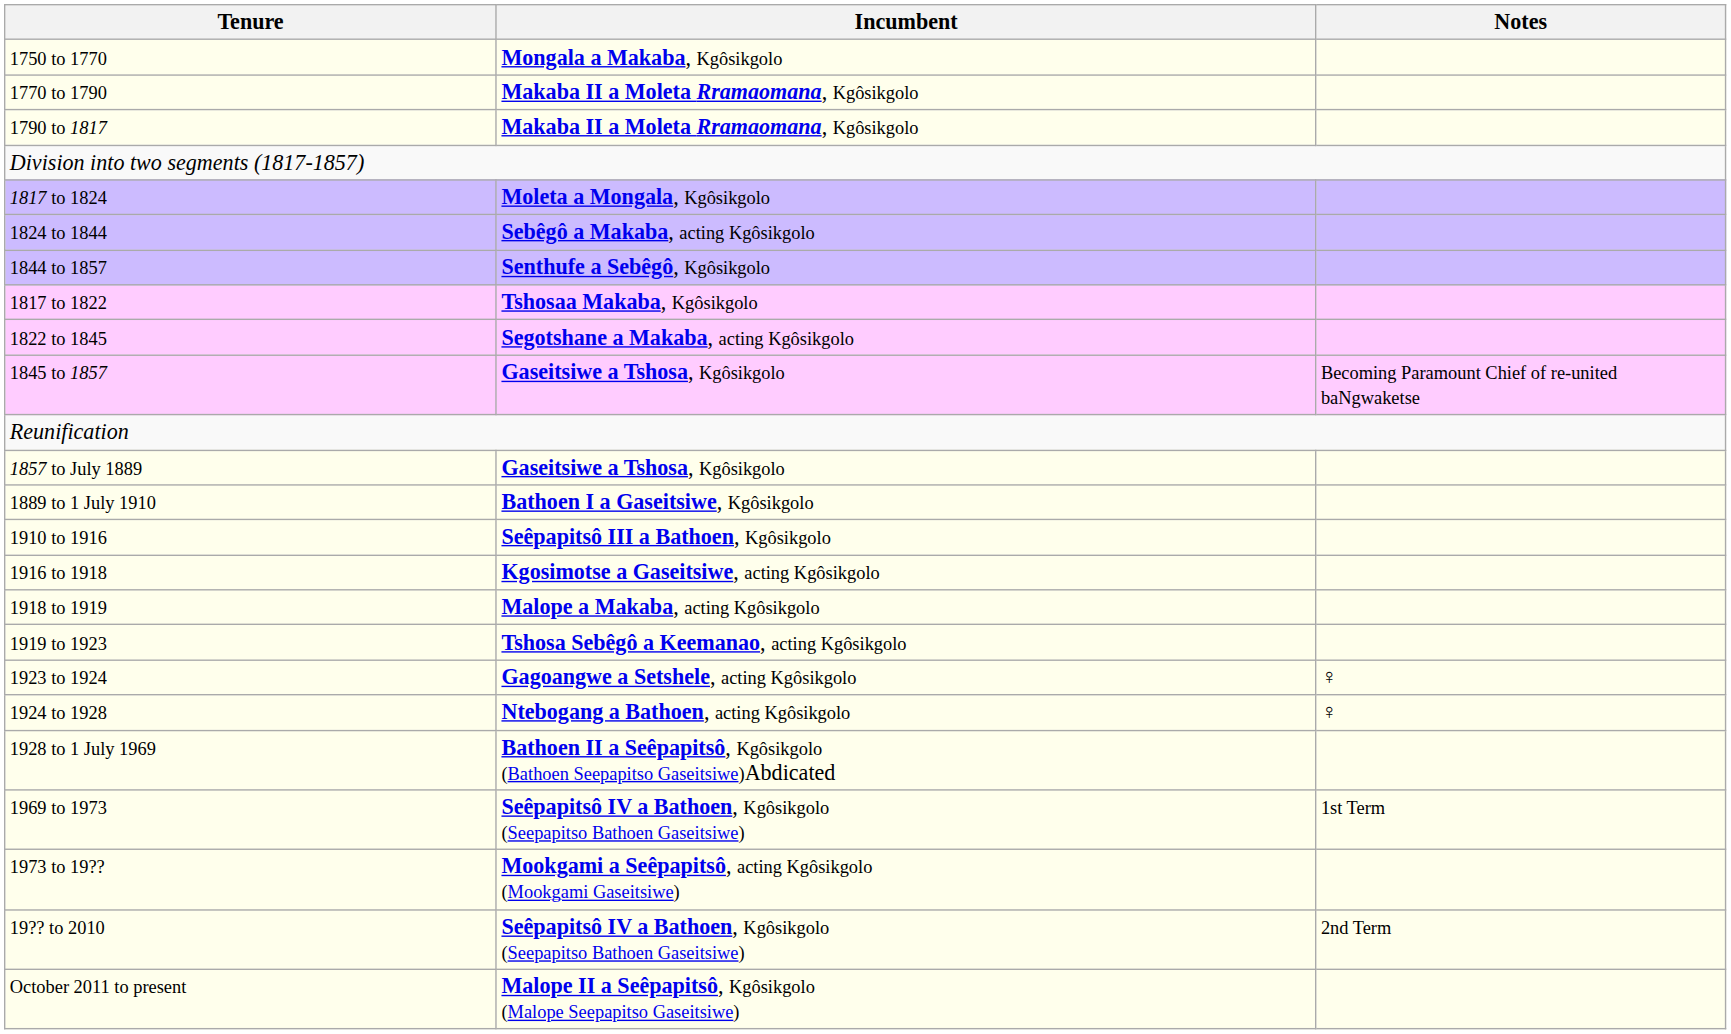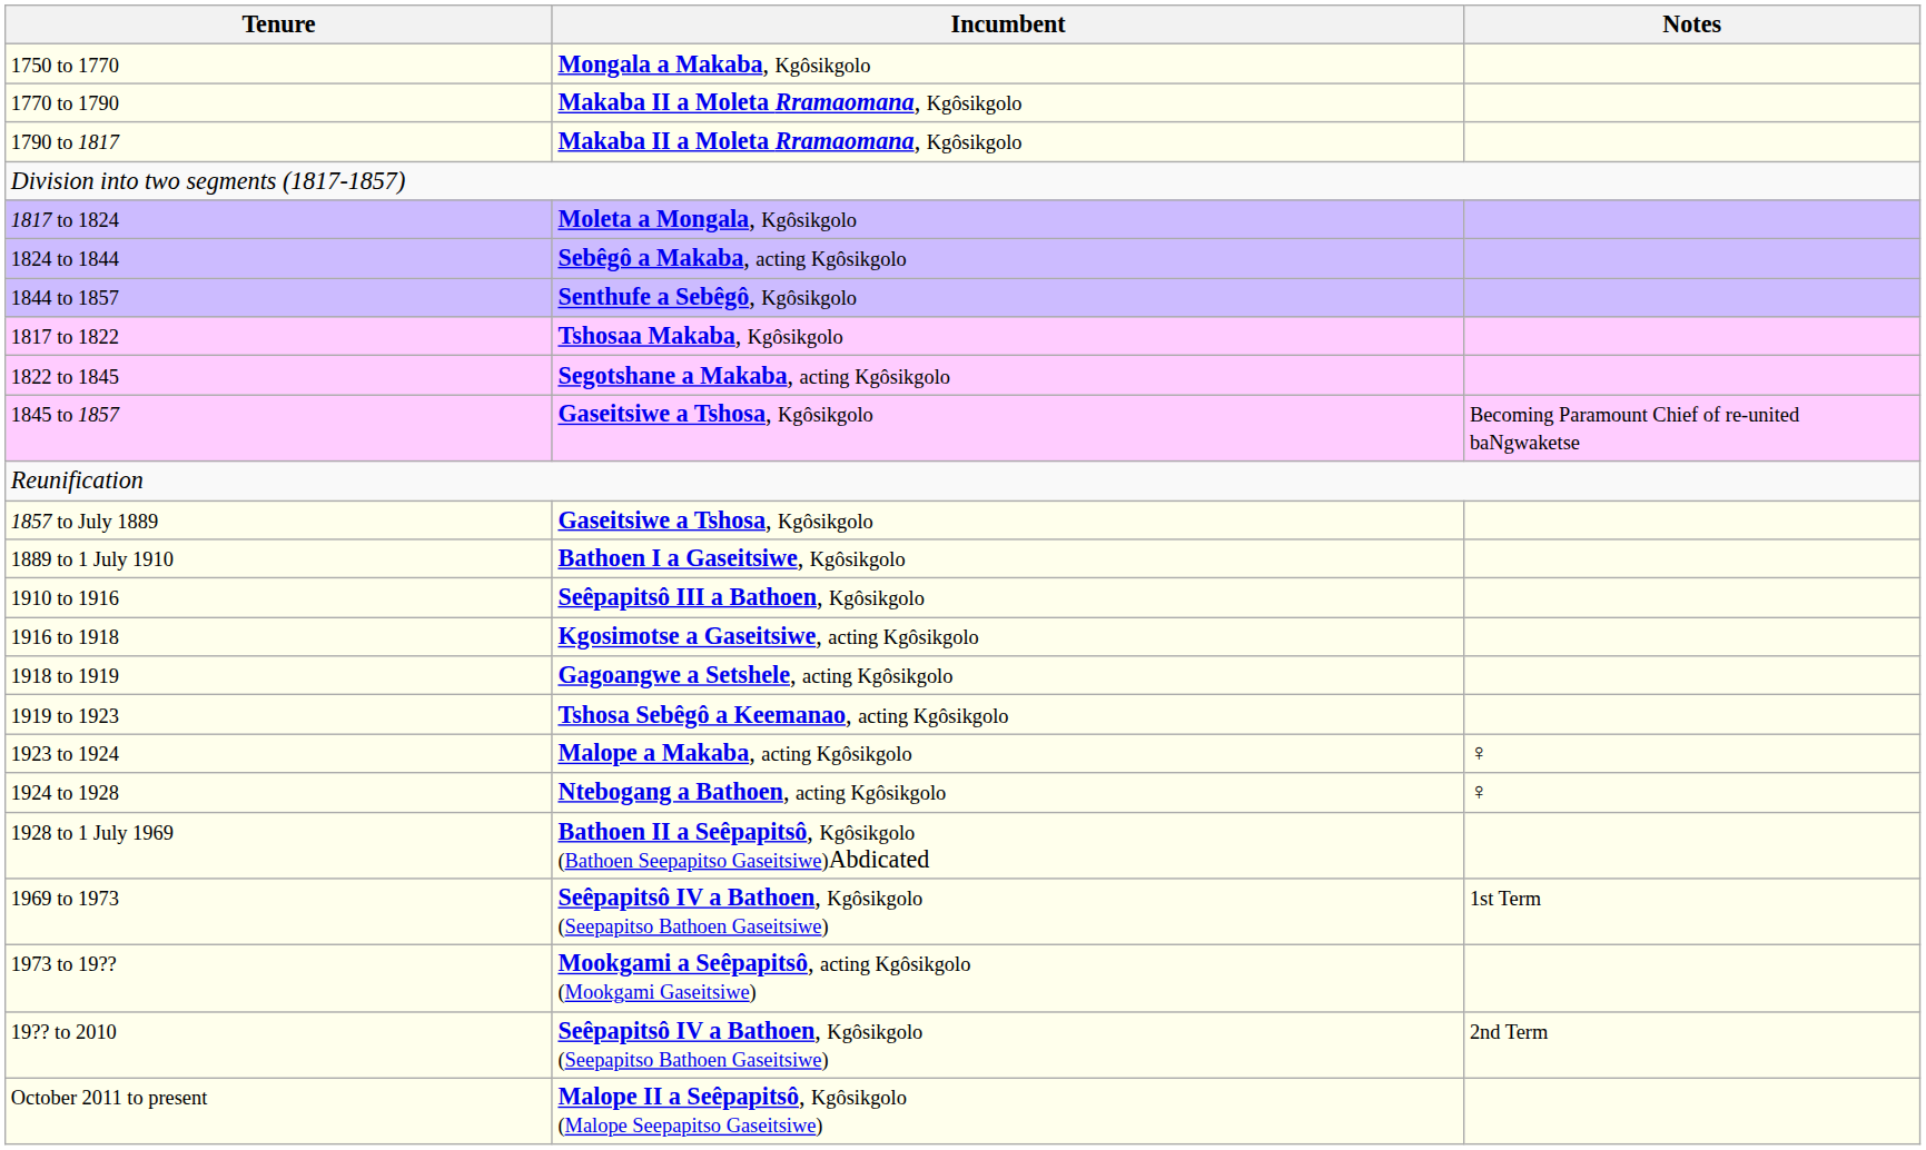1918 to 1919 | Incumbent: Malope a Makaba, acting Kgôsikgolo -> Gagoangwe a Setshele, acting Kgôsikgolo
1923 to 1924 | Incumbent: Gagoangwe a Setshele, acting Kgôsikgolo -> Malope a Makaba, acting Kgôsikgolo
